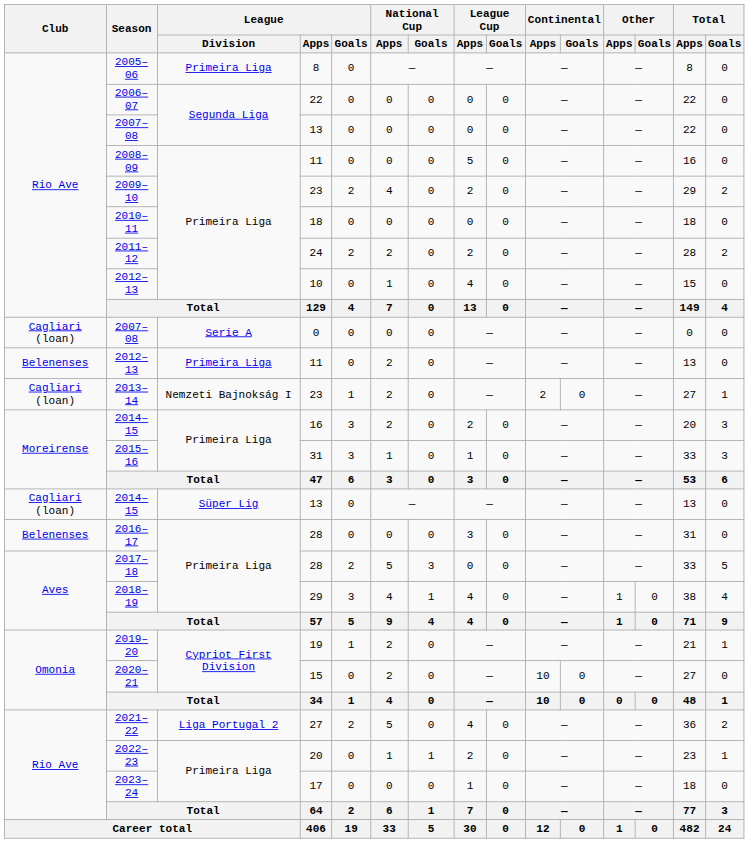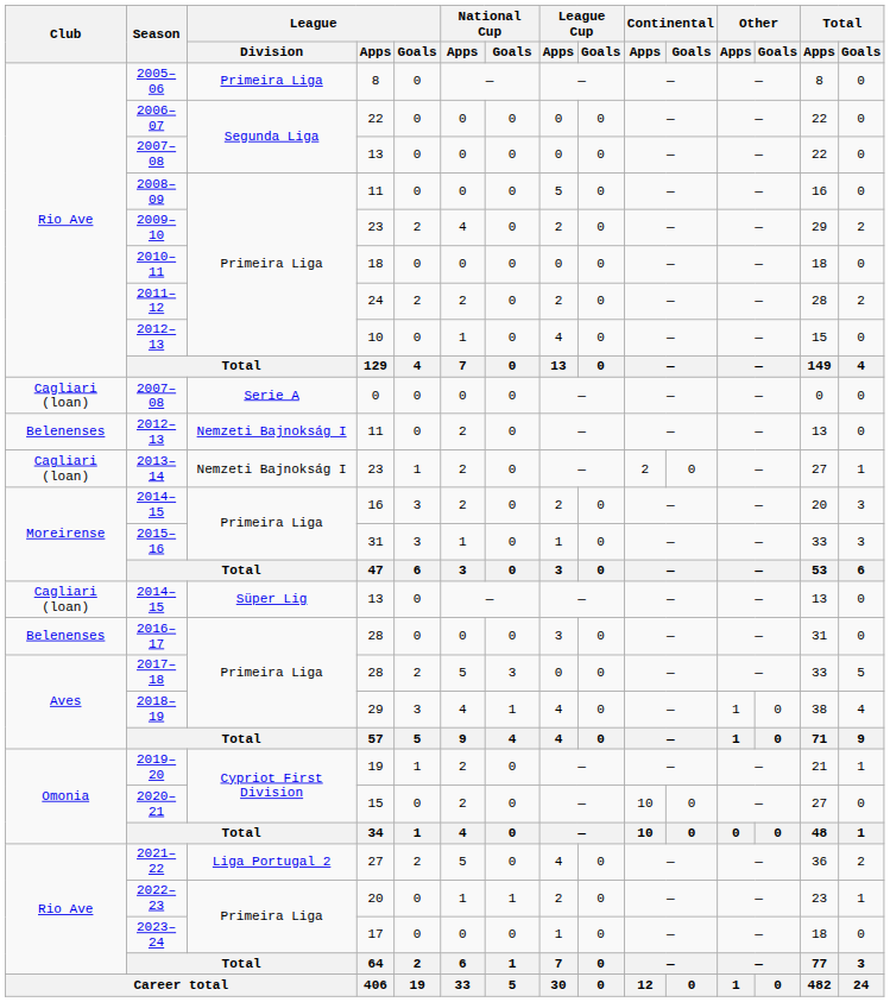2012–13 / 11 | League / Division: Primeira Liga -> Nemzeti Bajnokság I
